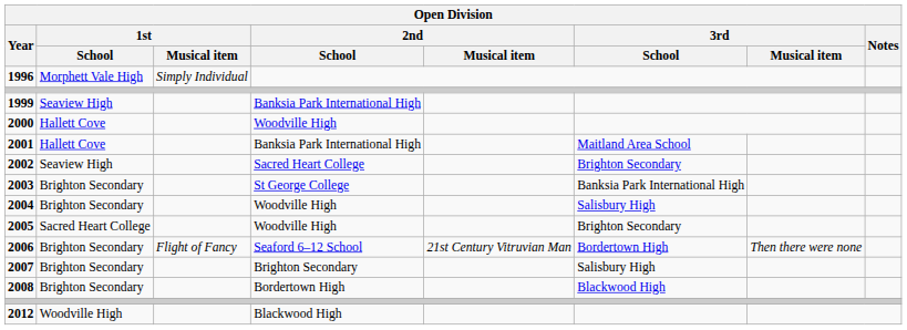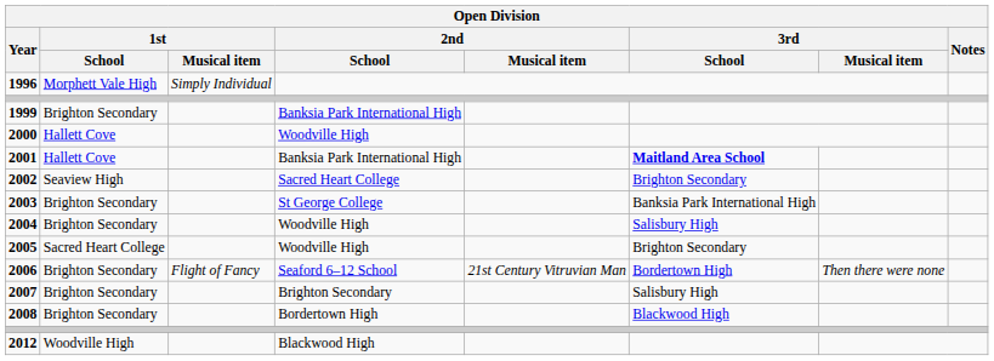1999 | 1st / School: Seaview High -> Brighton Secondary
2001 | 3rd / School: normal -> bold
